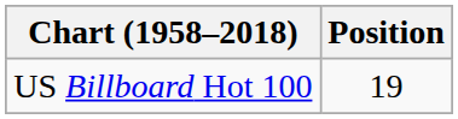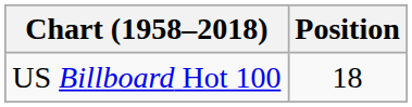US Billboard Hot 100 | Position: 19 -> 18
